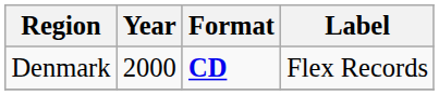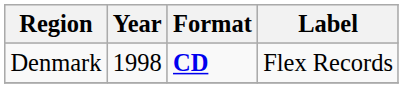Denmark | Year: 2000 -> 1998
